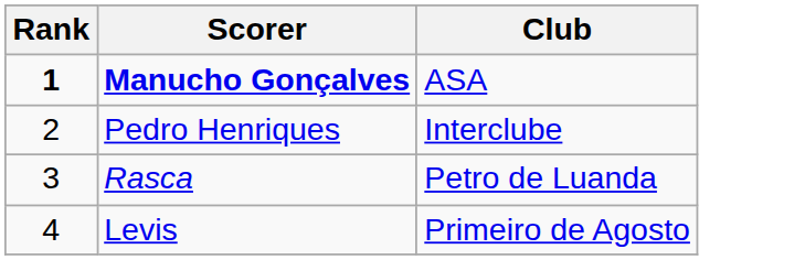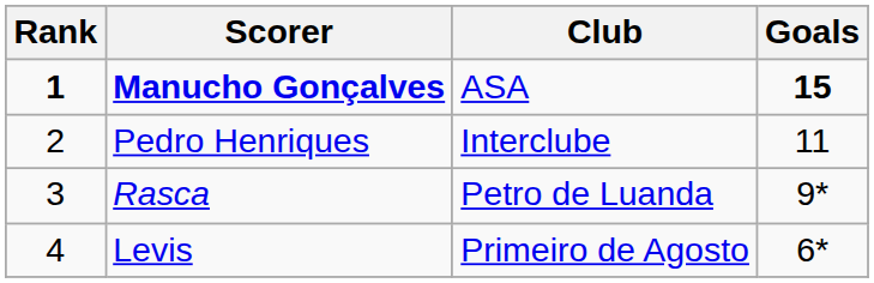+ column: Goals | 15 | 11 | 9* | 6*
